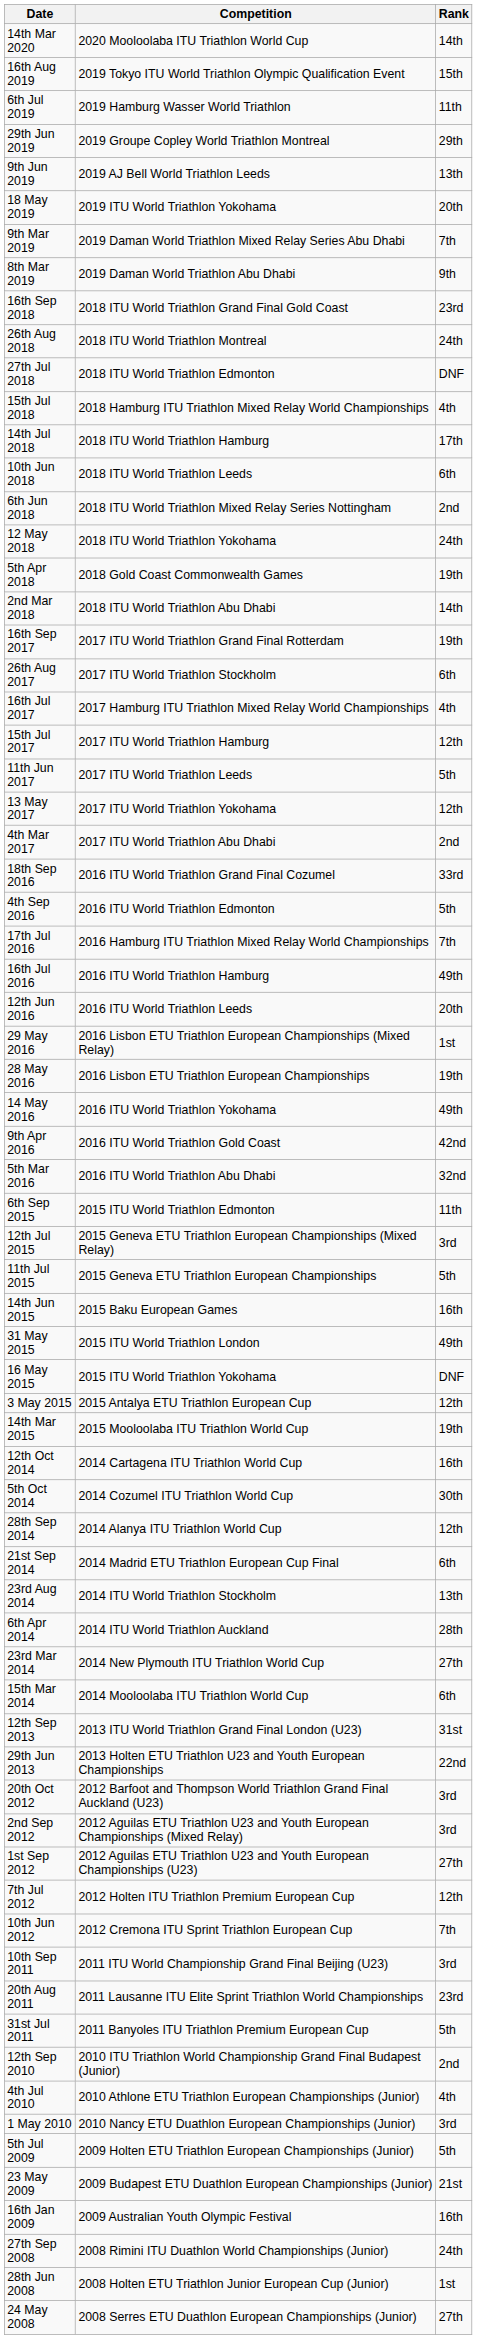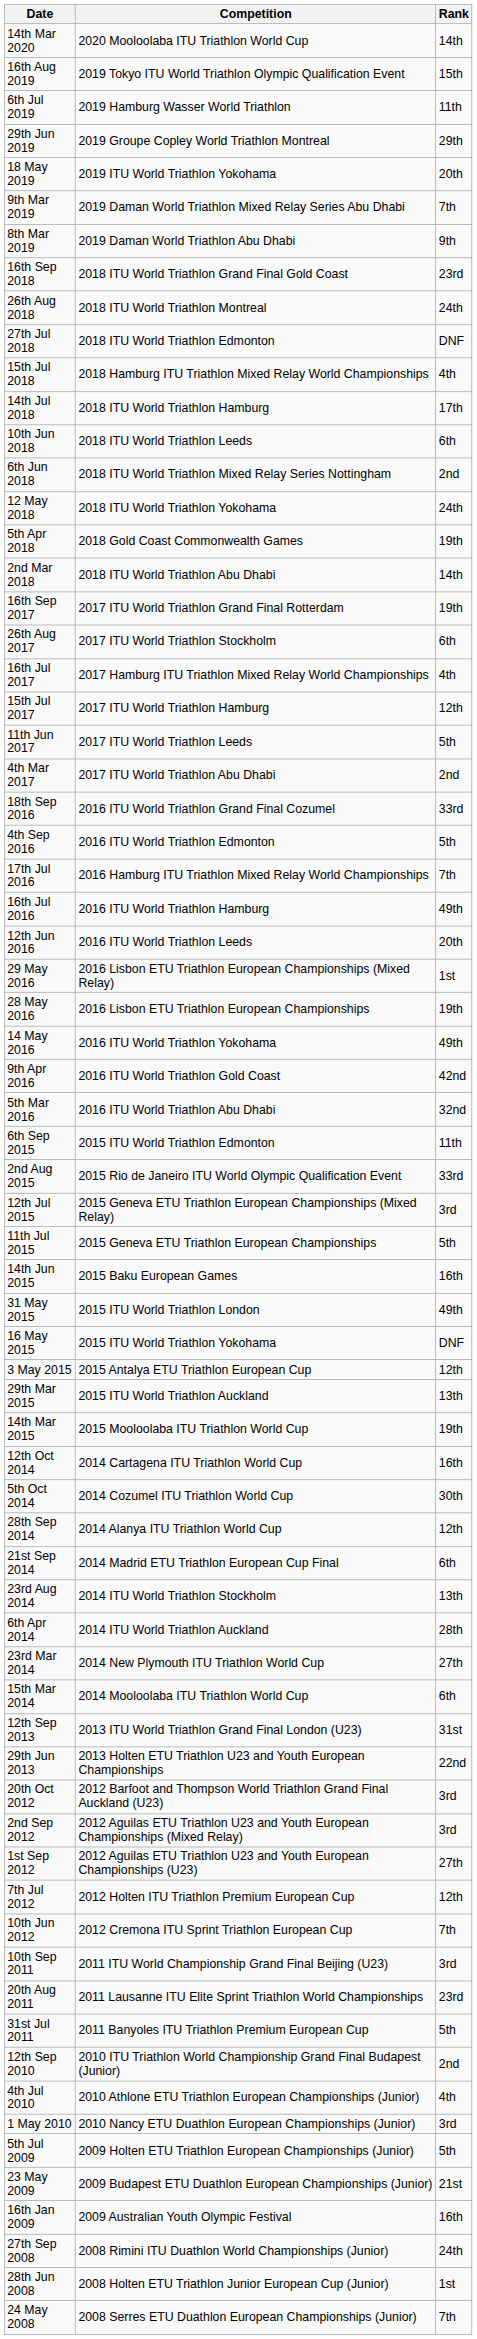- row: 9th Jun 2019 | 2019 AJ Bell World Triathlon Leeds | 13th
- row: 13 May 2017 | 2017 ITU World Triathlon Yokohama | 12th
+ row: 2nd Aug 2015 | 2015 Rio de Janeiro ITU World Olympic Qualification Event | 33rd
+ row: 29th Mar 2015 | 2015 ITU World Triathlon Auckland | 13th
24 May 2008 | Rank: 27th -> 7th
